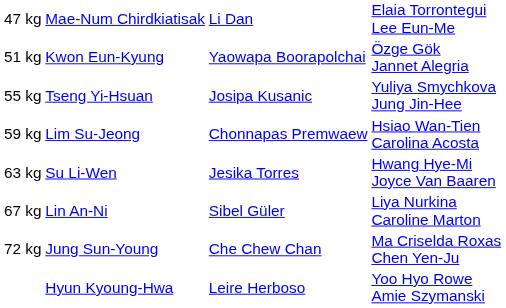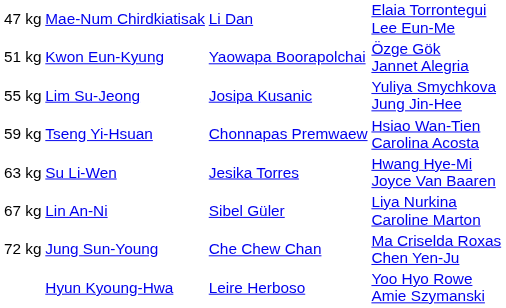55 kg | column 2: Tseng Yi-Hsuan -> Lim Su-Jeong
59 kg | column 2: Lim Su-Jeong -> Tseng Yi-Hsuan
